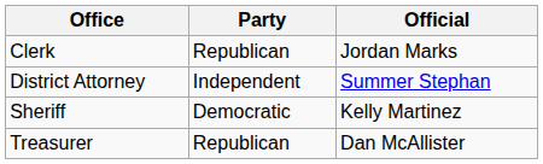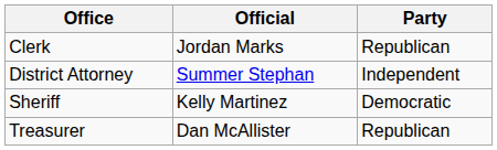columns swapped: Official <-> Party
